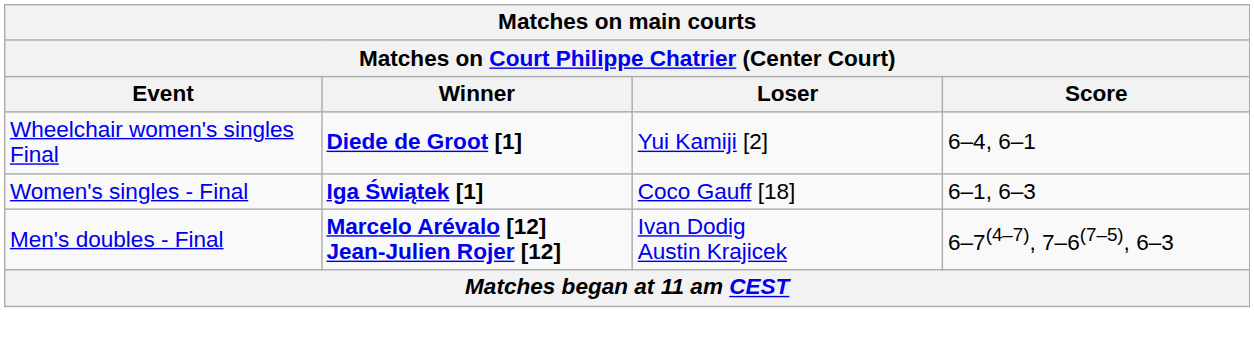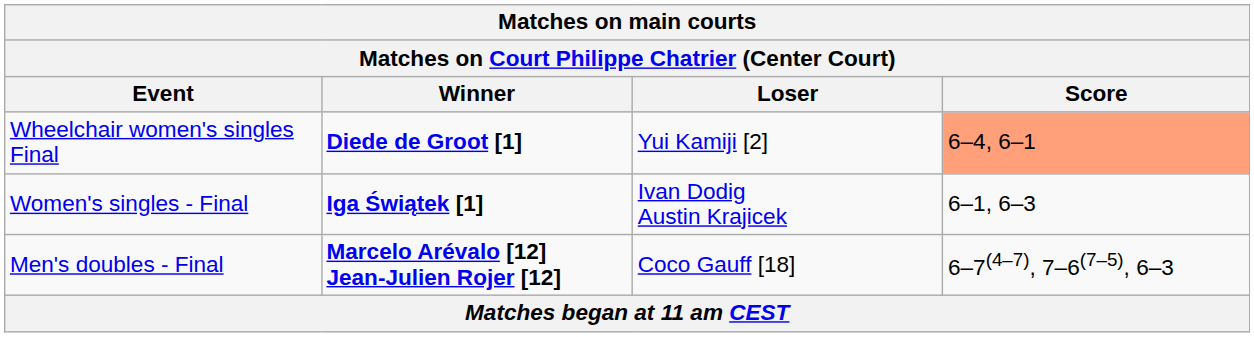Wheelchair women's singles Final | Score: no background -> lightsalmon background
Women's singles - Final | Loser: Coco Gauff [18] -> Ivan Dodig Austin Krajicek
Men's doubles - Final | Loser: Ivan Dodig Austin Krajicek -> Coco Gauff [18]
